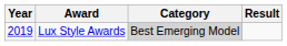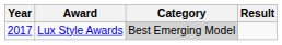Lux Style Awards | Year: 2019 -> 2017
